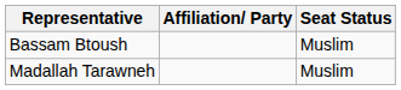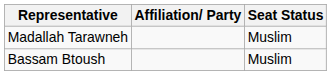rows swapped: Bassam Btoush <-> Madallah Tarawneh
